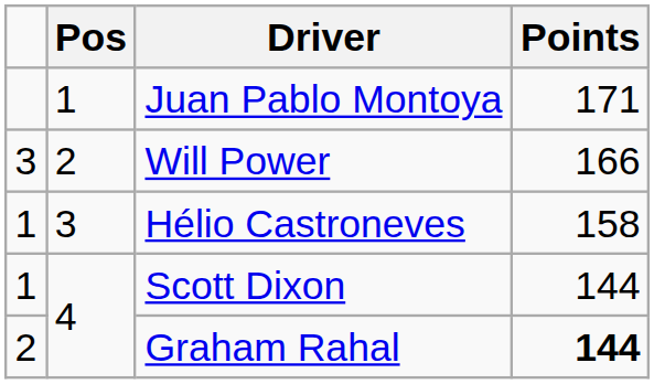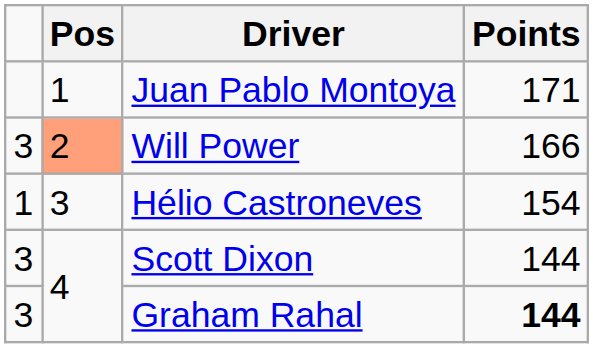Will Power | Pos: no background -> lightsalmon background
Hélio Castroneves | Points: 158 -> 154
Scott Dixon | column 1: 1 -> 3
Graham Rahal | column 1: 2 -> 3
